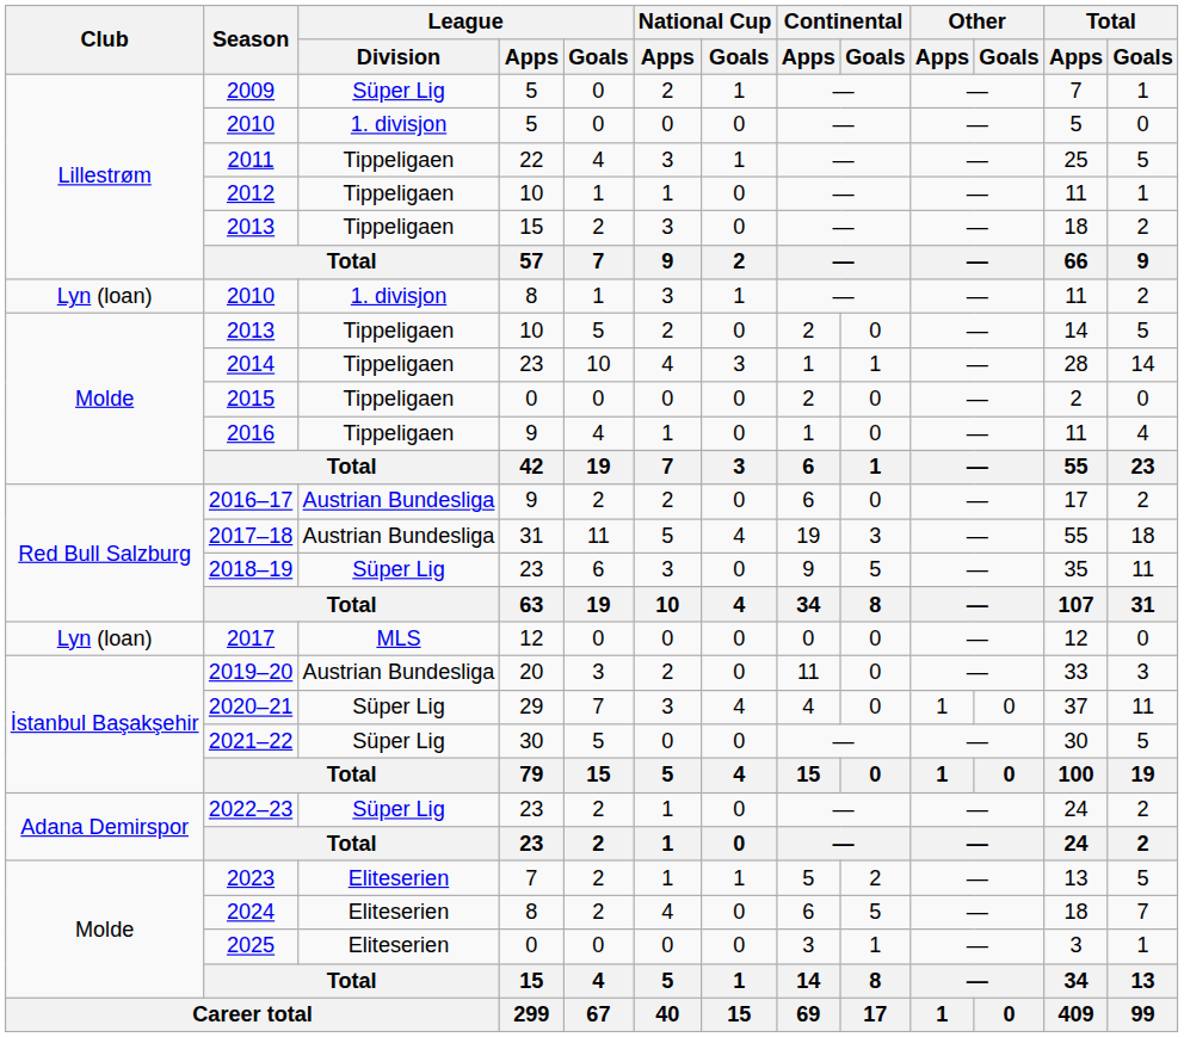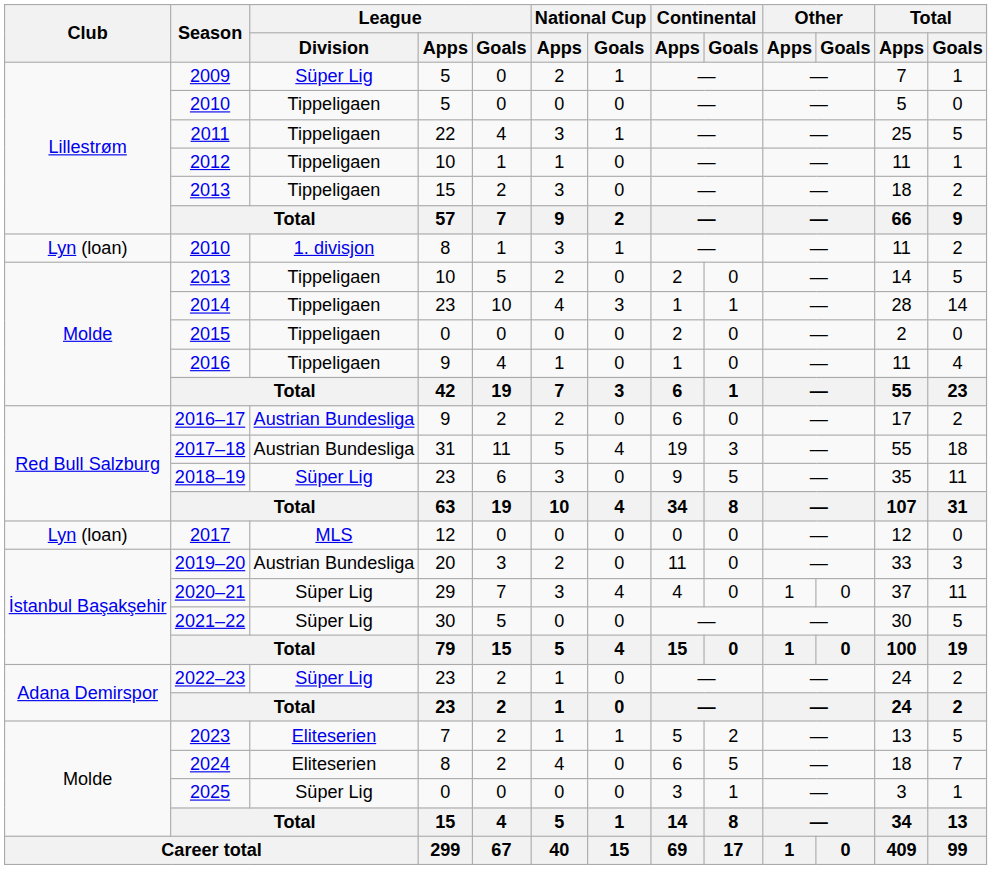2010 / 5 | League / Division: 1. divisjon -> Tippeligaen
2025 | League / Division: Eliteserien -> Süper Lig
